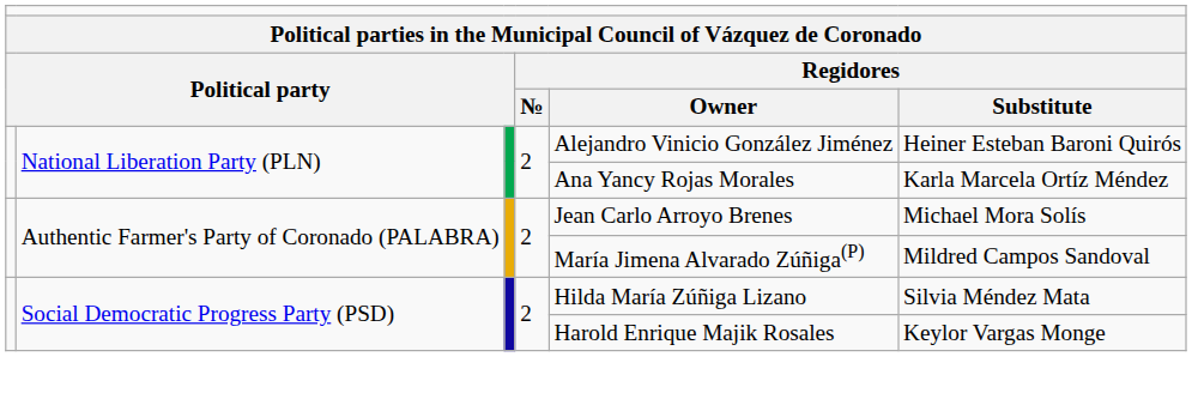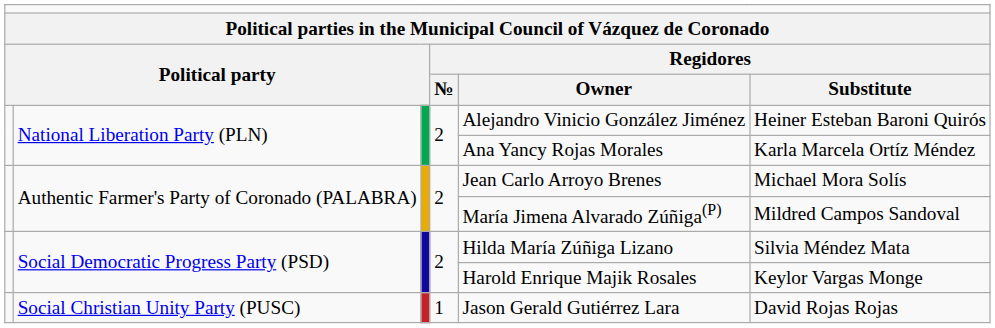+ row: Social Christian Unity Party (PUSC) | 1 | Jason Gerald Gutiérrez Lara | David Rojas Rojas
